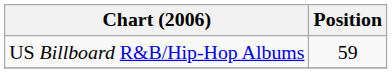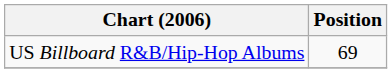US Billboard R&B/Hip-Hop Albums | Position: 59 -> 69
